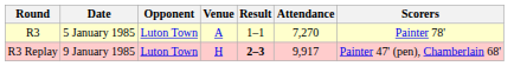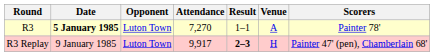columns swapped: Venue <-> Attendance
R3 | Date: normal -> bold
